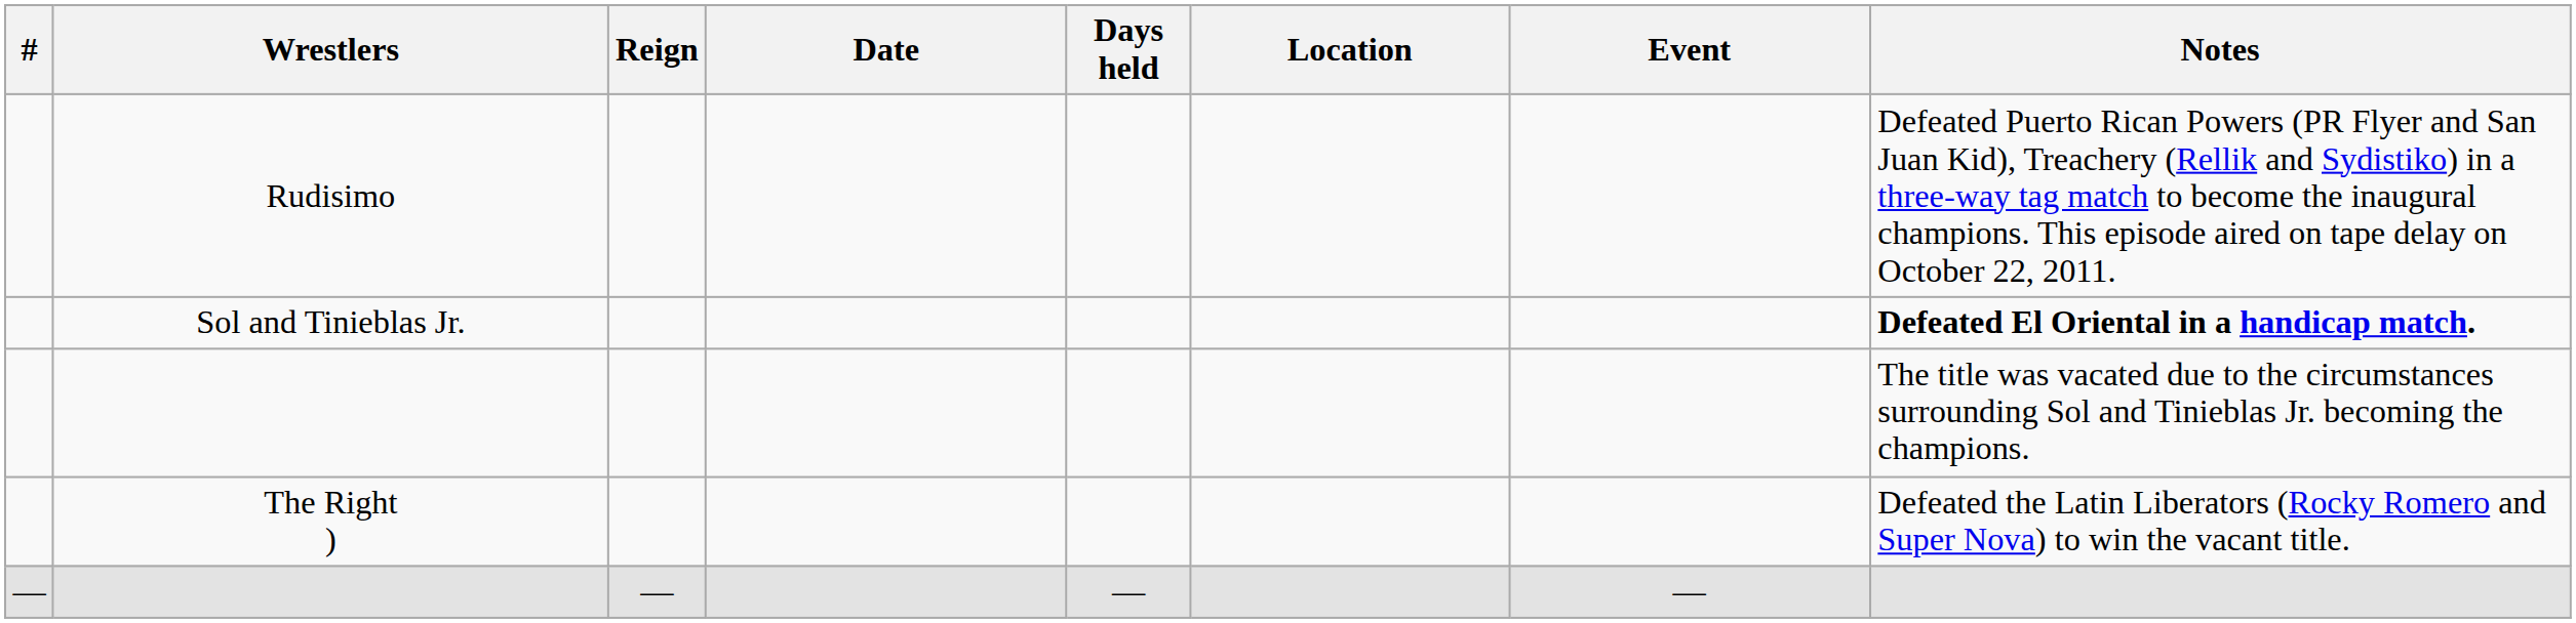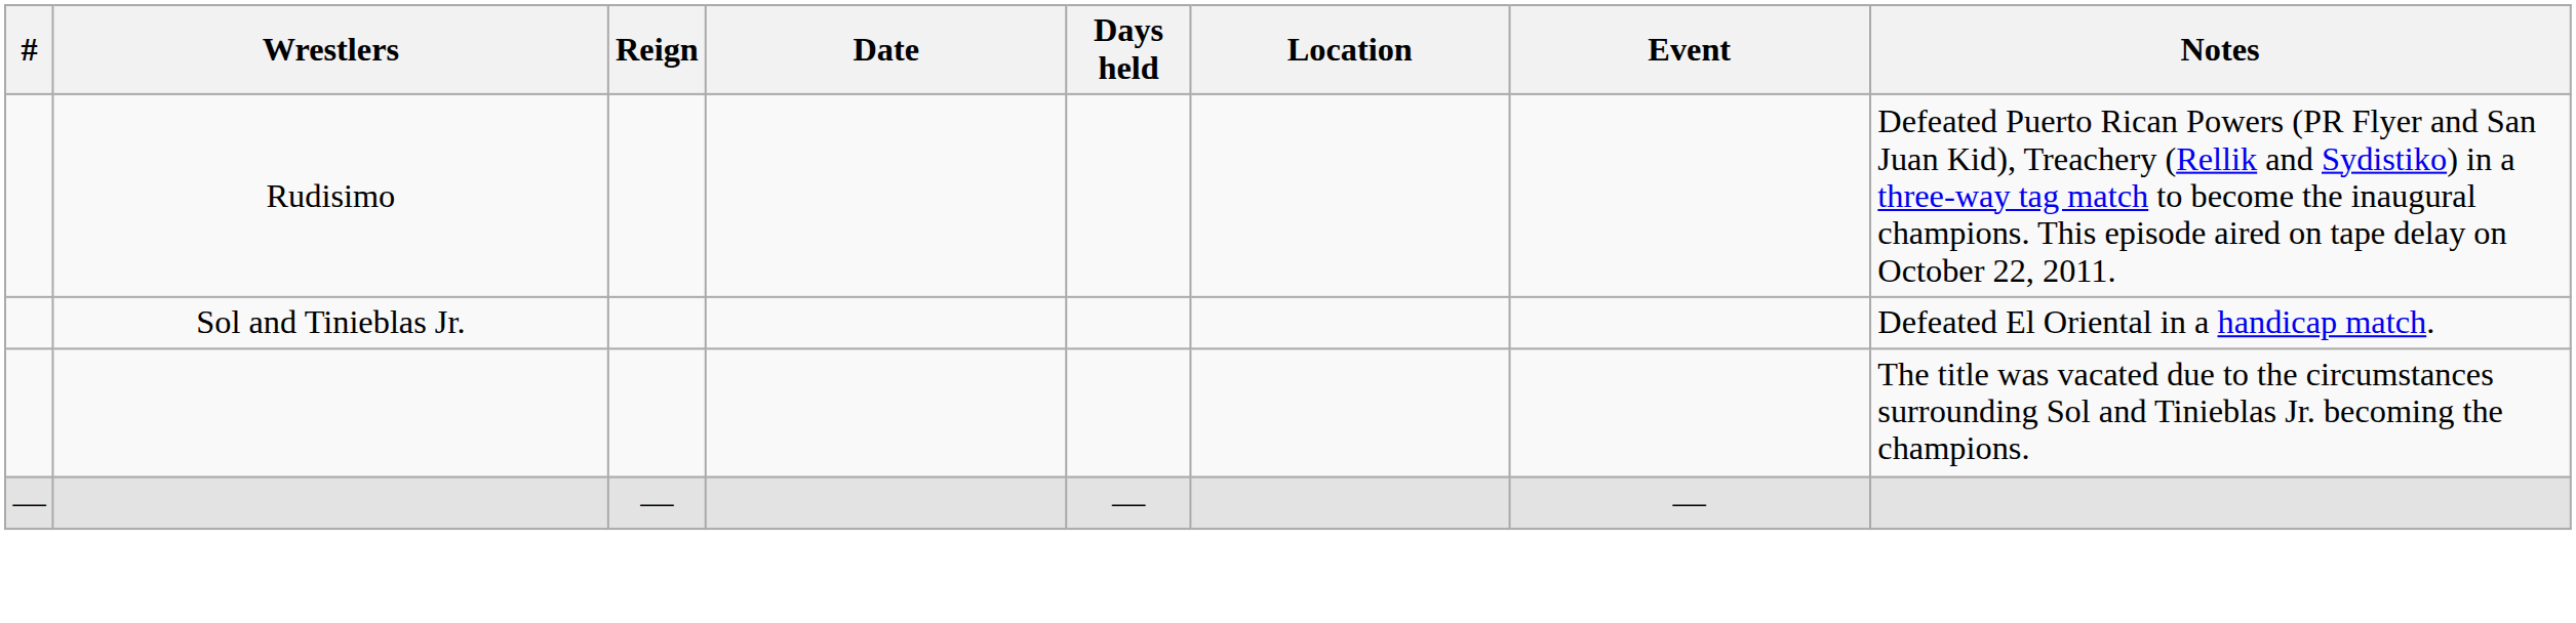Sol and Tinieblas Jr. | Notes: bold -> normal
- row: The Right ) | Defeated the Latin Liberators (Rocky Romero and Super Nova) to win the vacant title.
